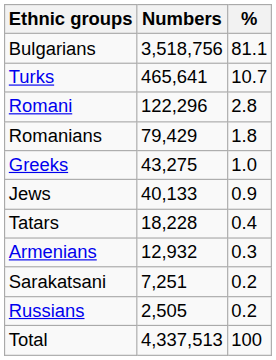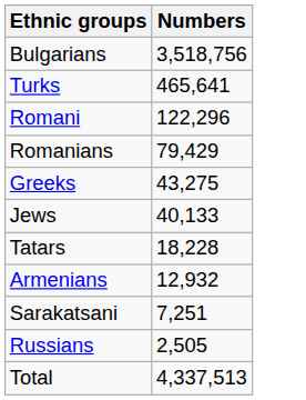- column: % | 81.1 | 10.7 | 2.8 | 1.8 | 1.0 | 0.9 | 0.4 | 0.3 | 0.2 | 0.2 | 100
